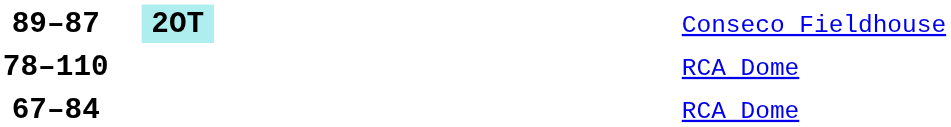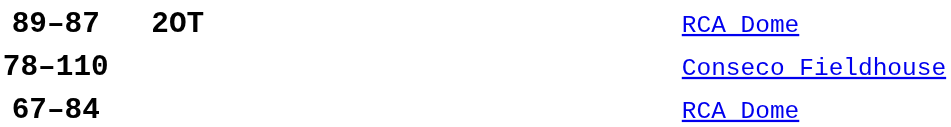89–87 | column 4: paleturquoise background -> no background
89–87 | column 6: Conseco Fieldhouse -> RCA Dome
78–110 | column 6: RCA Dome -> Conseco Fieldhouse
